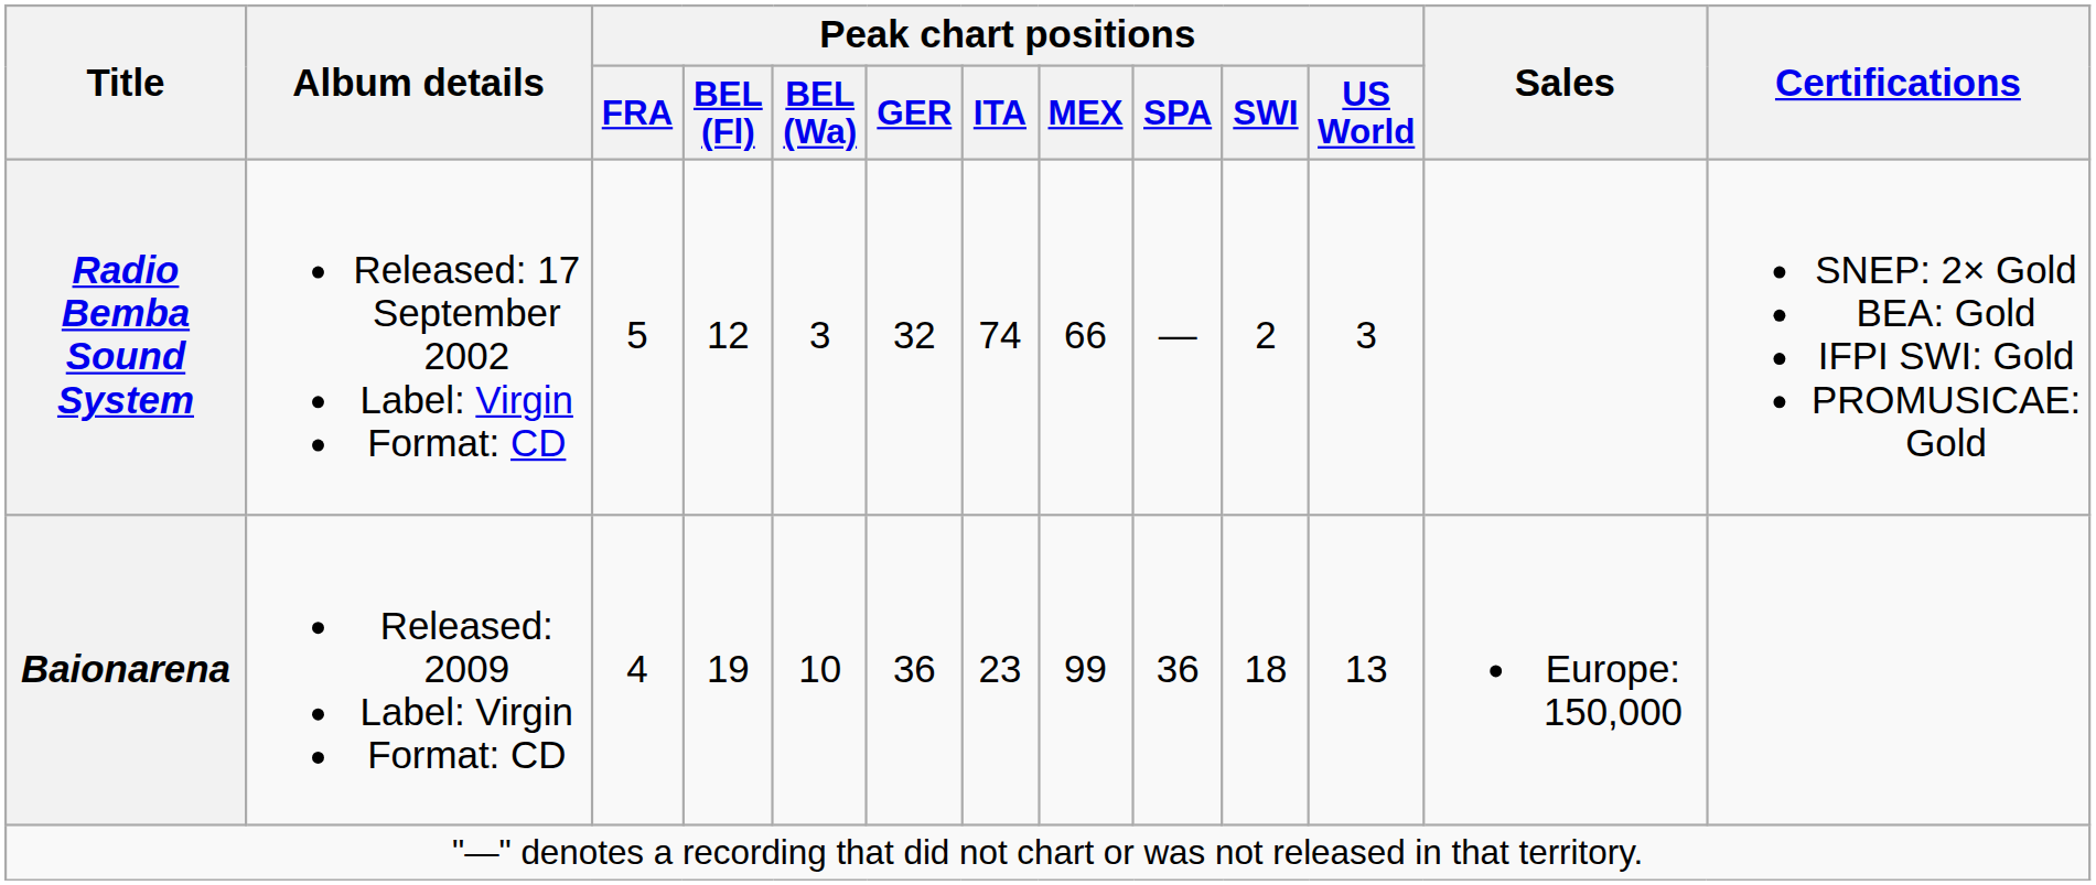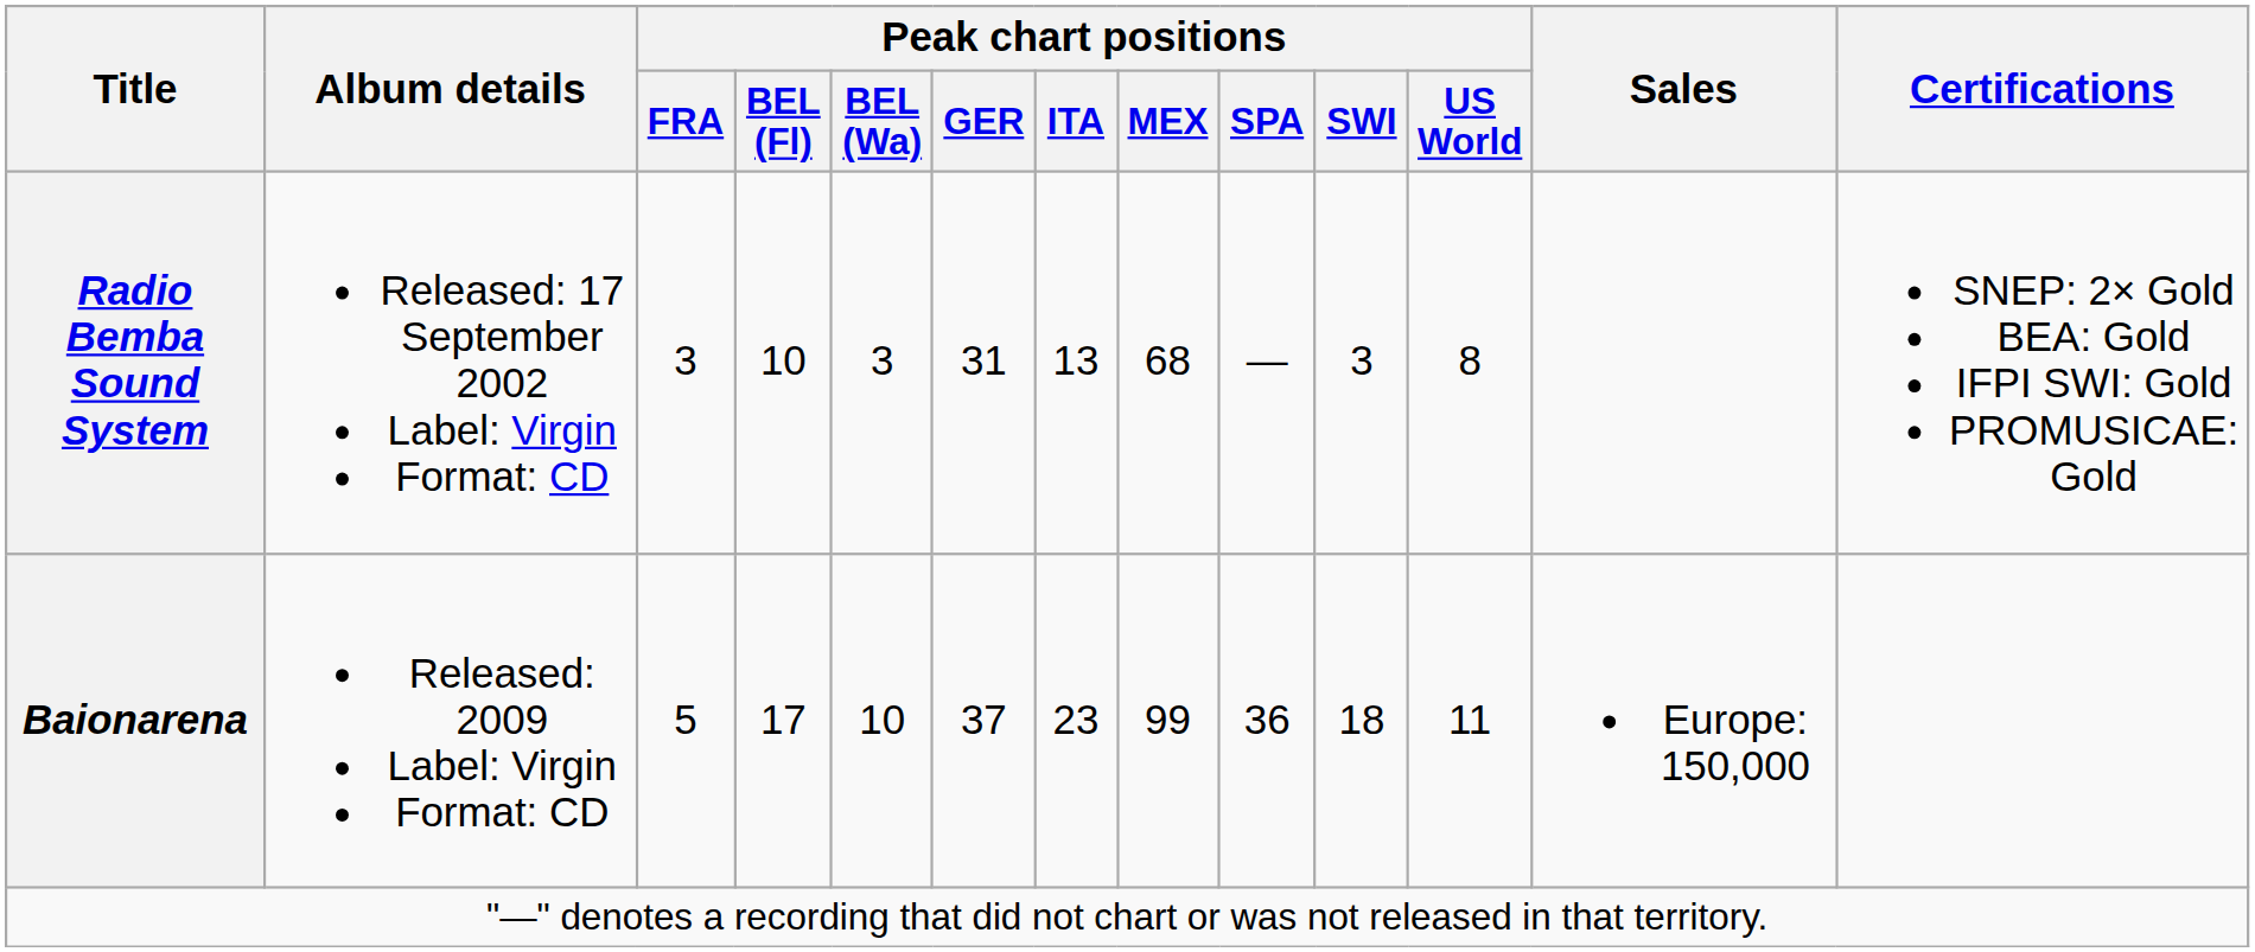Radio Bemba Sound System | Peak chart positions / FRA: 5 -> 3
Radio Bemba Sound System | Peak chart positions / BEL (Fl): 12 -> 10
Radio Bemba Sound System | Peak chart positions / GER: 32 -> 31
Radio Bemba Sound System | Peak chart positions / ITA: 74 -> 13
Radio Bemba Sound System | Peak chart positions / MEX: 66 -> 68
Radio Bemba Sound System | Peak chart positions / SWI: 2 -> 3
Radio Bemba Sound System | Peak chart positions / US World: 3 -> 8
Baionarena | Peak chart positions / FRA: 4 -> 5
Baionarena | Peak chart positions / BEL (Fl): 19 -> 17
Baionarena | Peak chart positions / GER: 36 -> 37
Baionarena | Peak chart positions / US World: 13 -> 11
